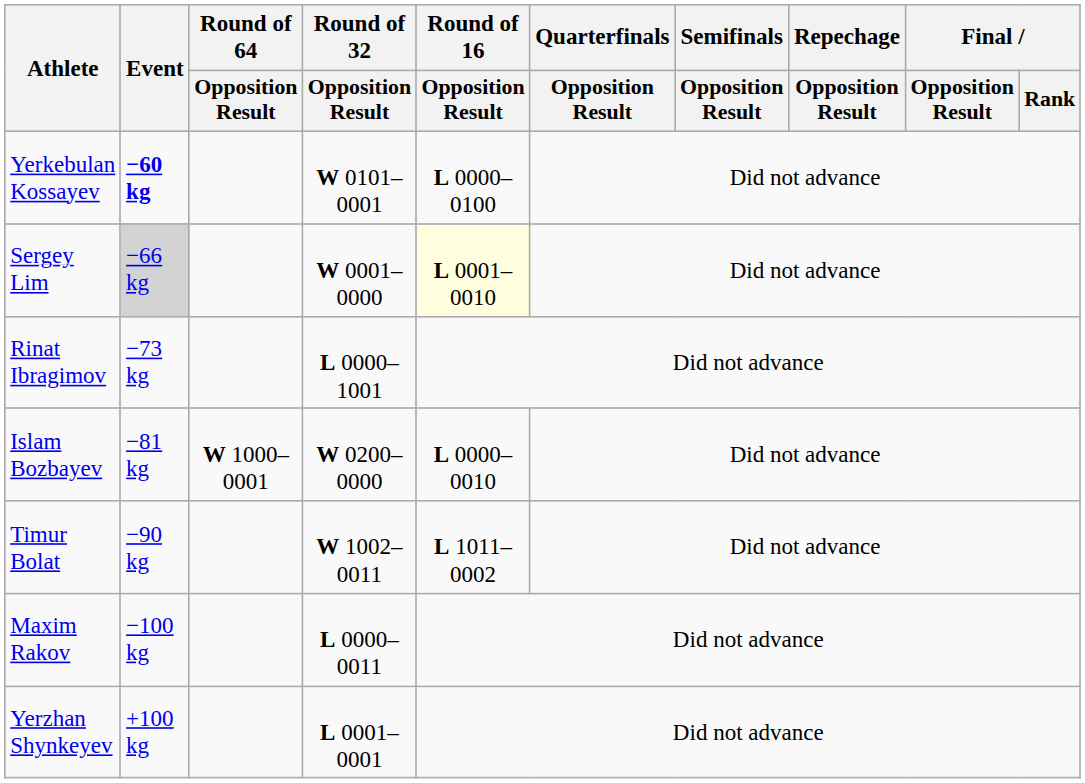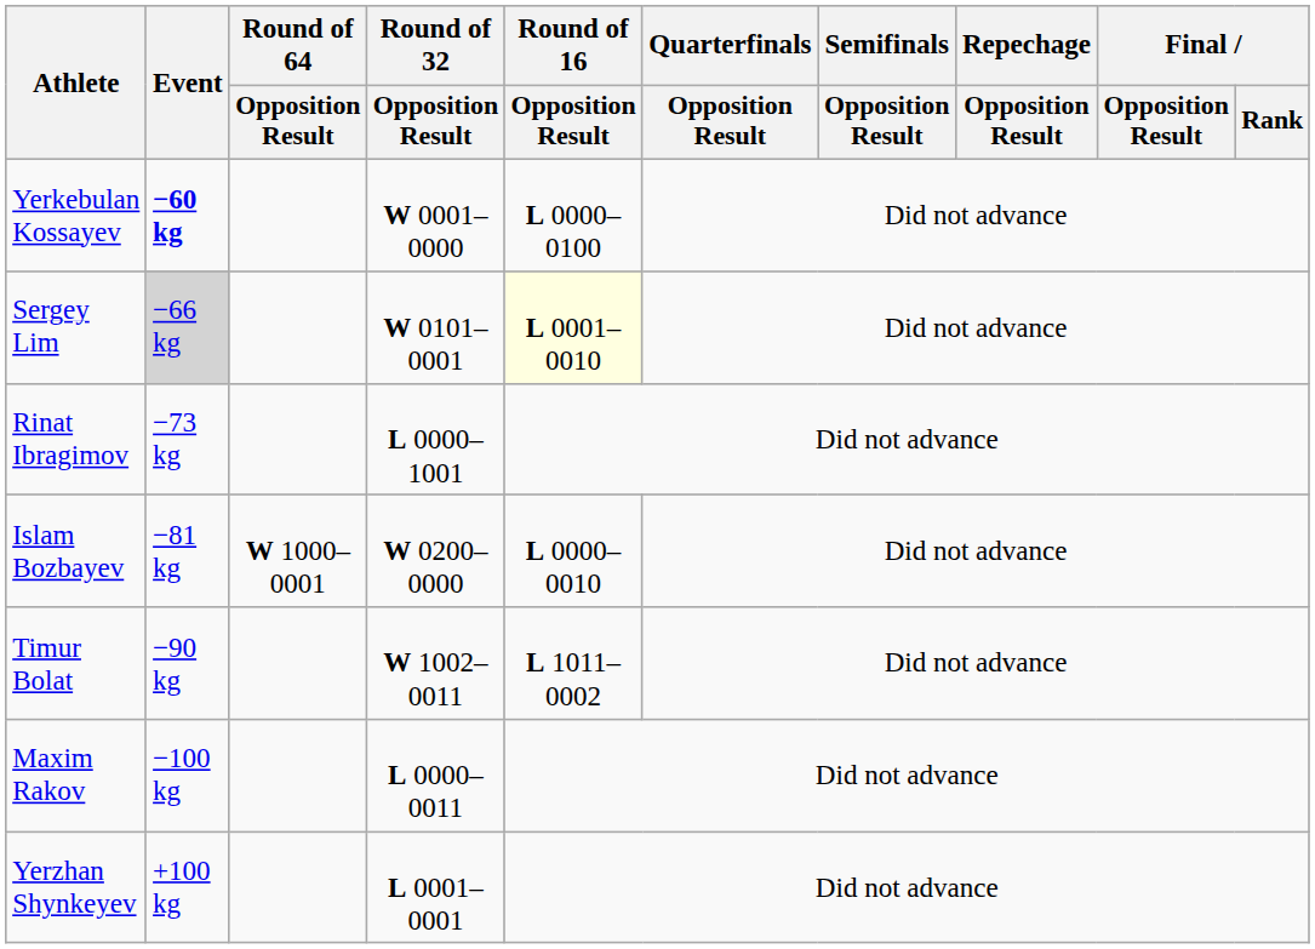Yerkebulan Kossayev | Round of 32 / Opposition Result: W 0101–0001 -> W 0001–0000
Sergey Lim | Round of 32 / Opposition Result: W 0001–0000 -> W 0101–0001
